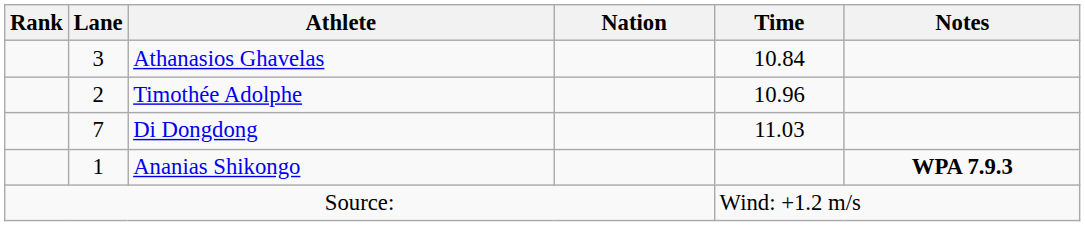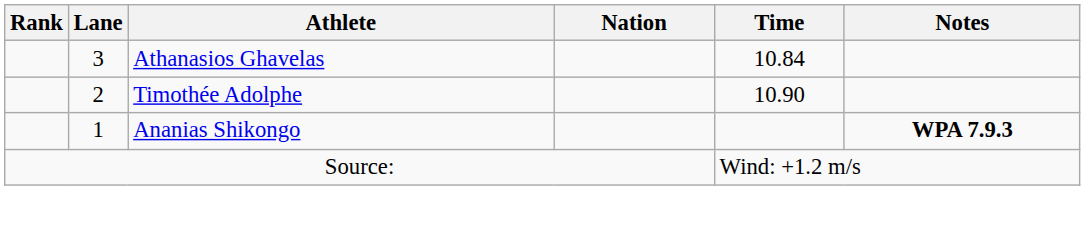Timothée Adolphe | Time: 10.96 -> 10.90
- row: 7 | Di Dongdong | 11.03
